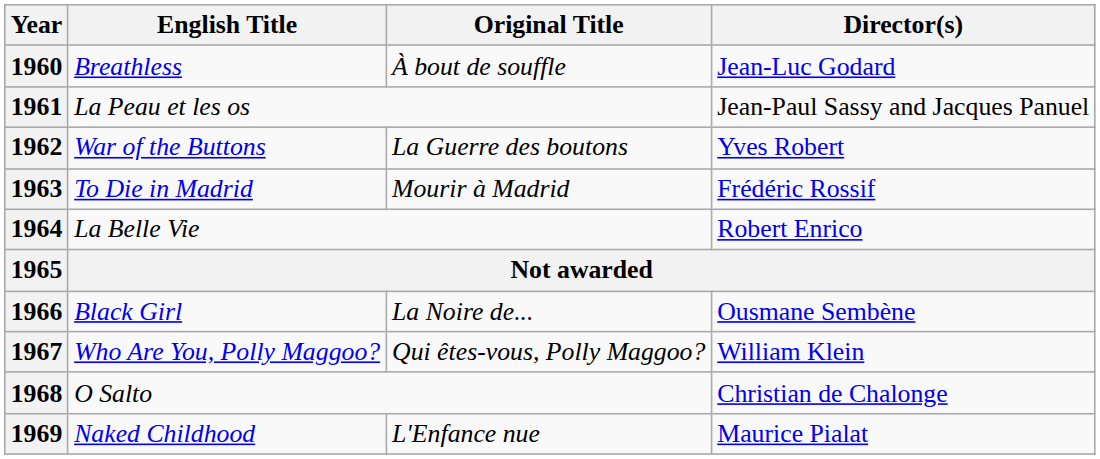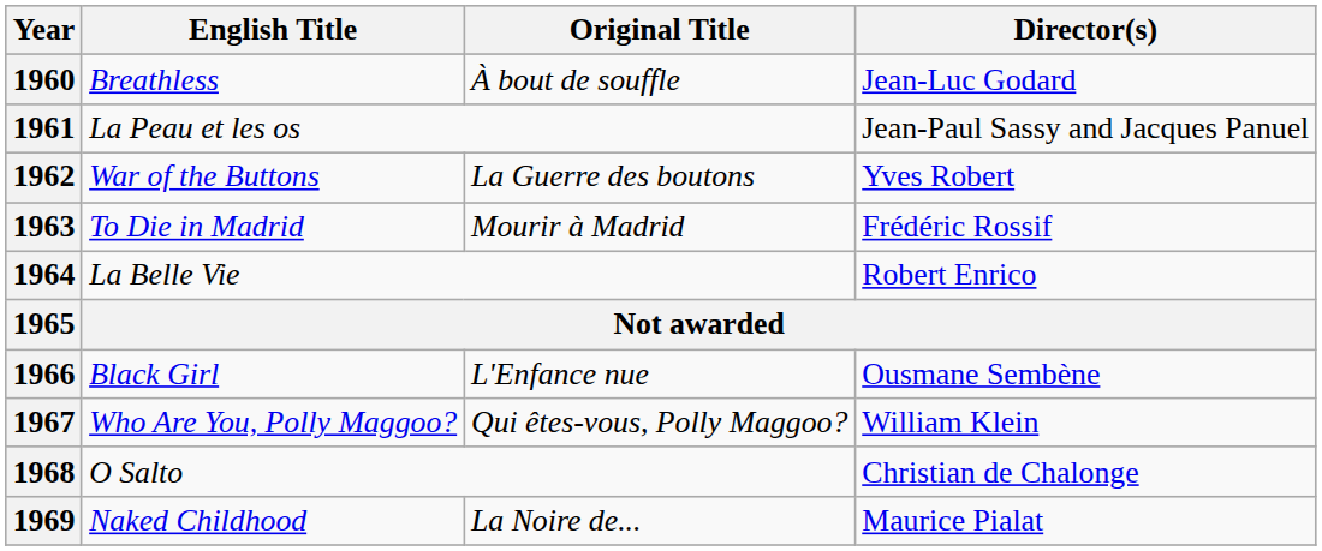1966 | Original Title: La Noire de... -> L'Enfance nue
1969 | Original Title: L'Enfance nue -> La Noire de...
